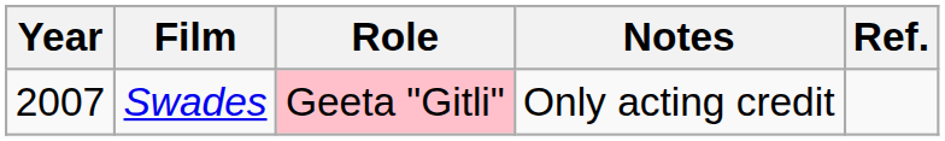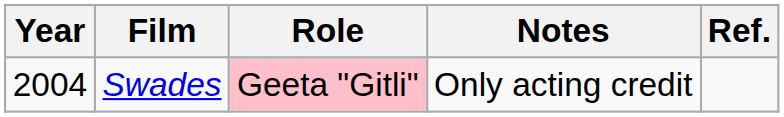Swades | Year: 2007 -> 2004
